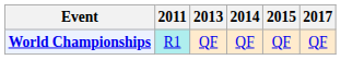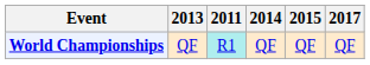columns swapped: 2011 <-> 2013
